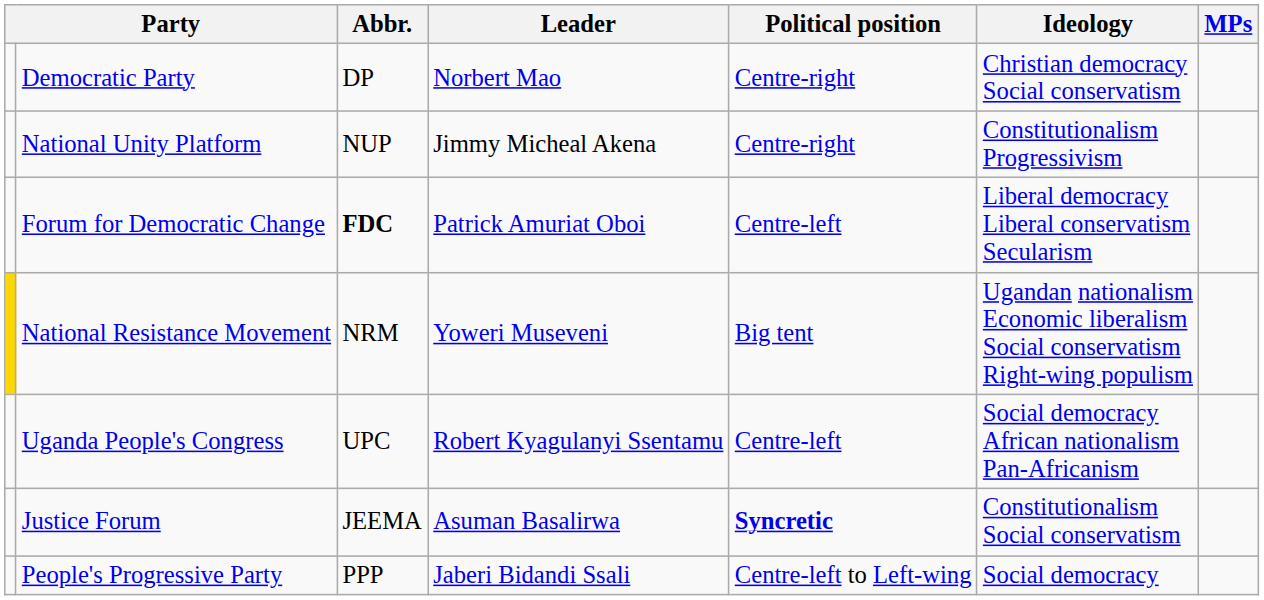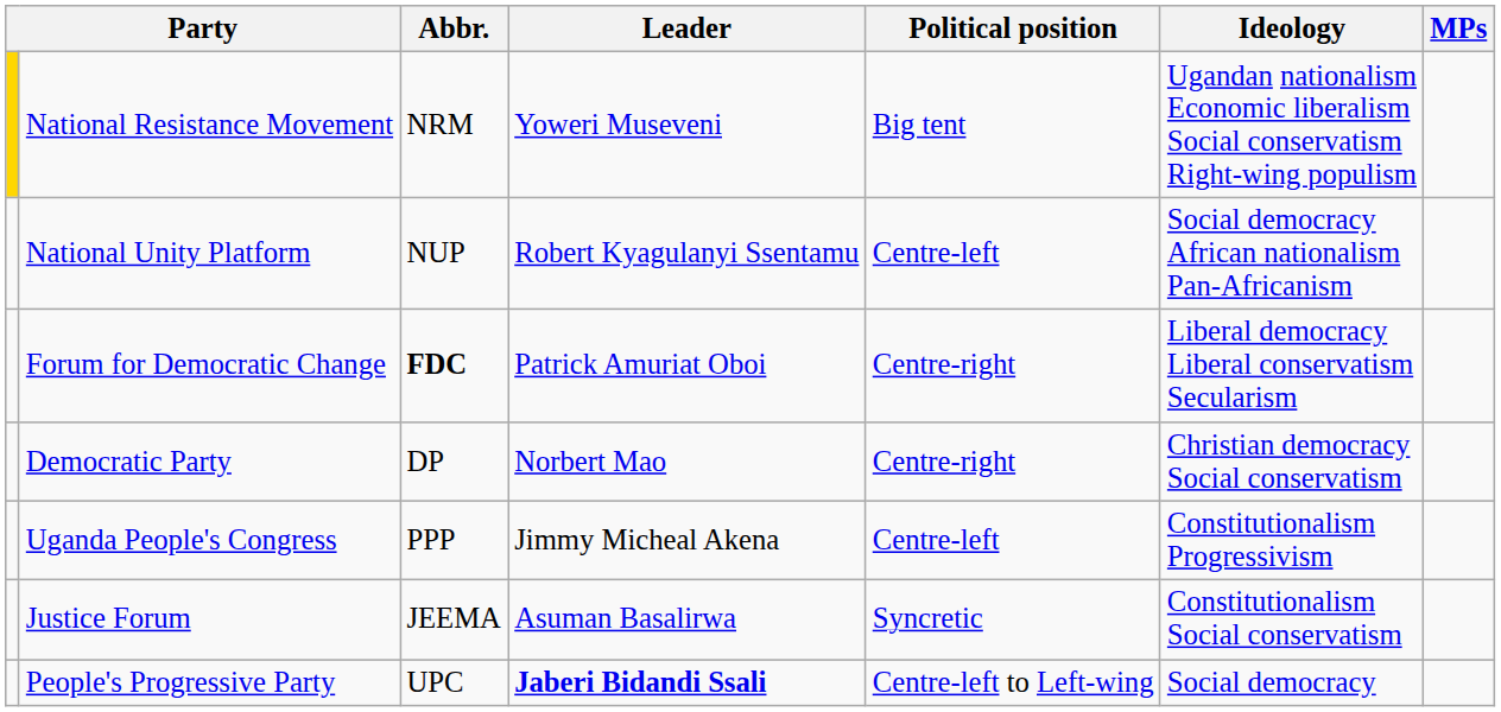rows swapped: National Resistance Movement <-> Democratic Party
National Unity Platform | Leader: Jimmy Micheal Akena -> Robert Kyagulanyi Ssentamu
National Unity Platform | Political position: Centre-right -> Centre-left
National Unity Platform | Ideology: Constitutionalism Progressivism -> Social democracy African nationalism Pan-Africanism
Forum for Democratic Change | Political position: Centre-left -> Centre-right
Uganda People's Congress | Abbr.: UPC -> PPP
Uganda People's Congress | Leader: Robert Kyagulanyi Ssentamu -> Jimmy Micheal Akena
Uganda People's Congress | Ideology: Social democracy African nationalism Pan-Africanism -> Constitutionalism Progressivism
Justice Forum | Political position: bold -> normal
People's Progressive Party | Abbr.: PPP -> UPC
People's Progressive Party | Leader: normal -> bold
